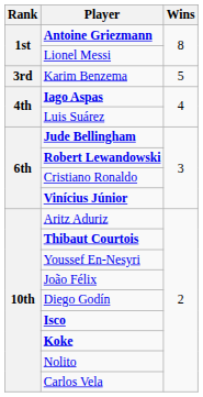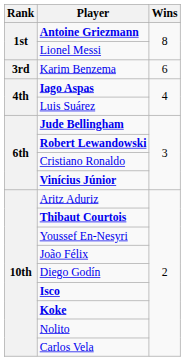Karim Benzema | Wins: 5 -> 6
